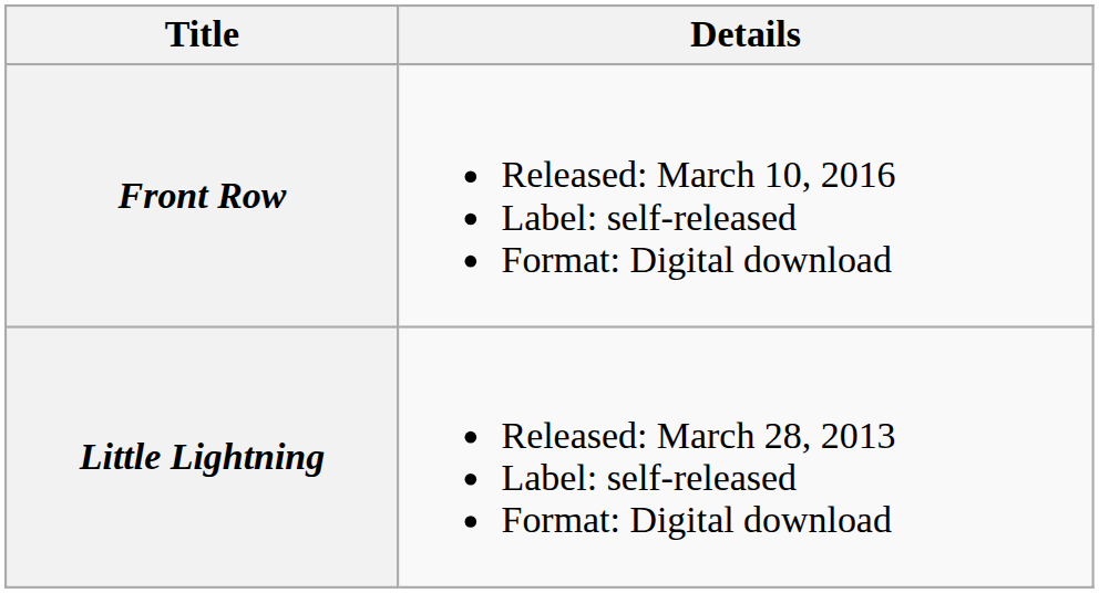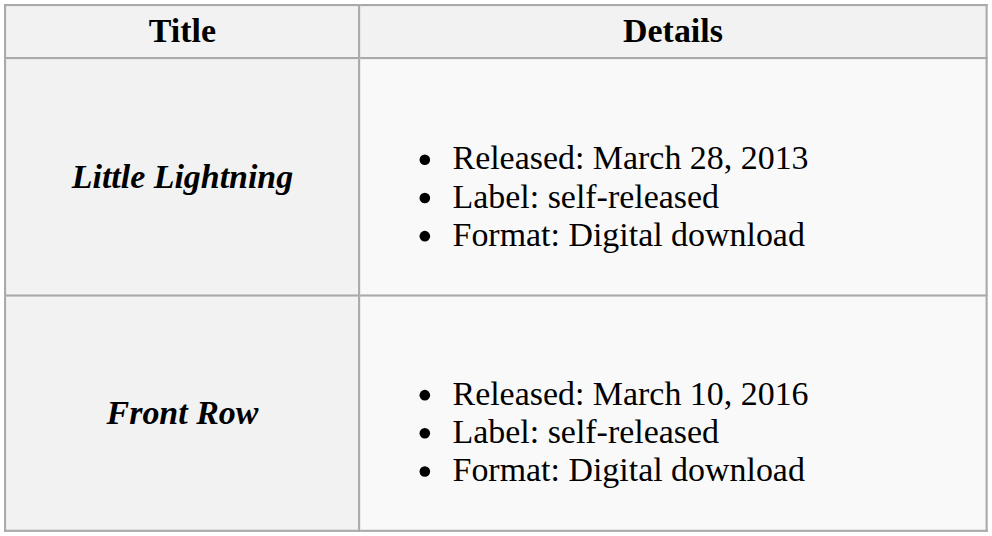rows swapped: Little Lightning <-> Front Row
